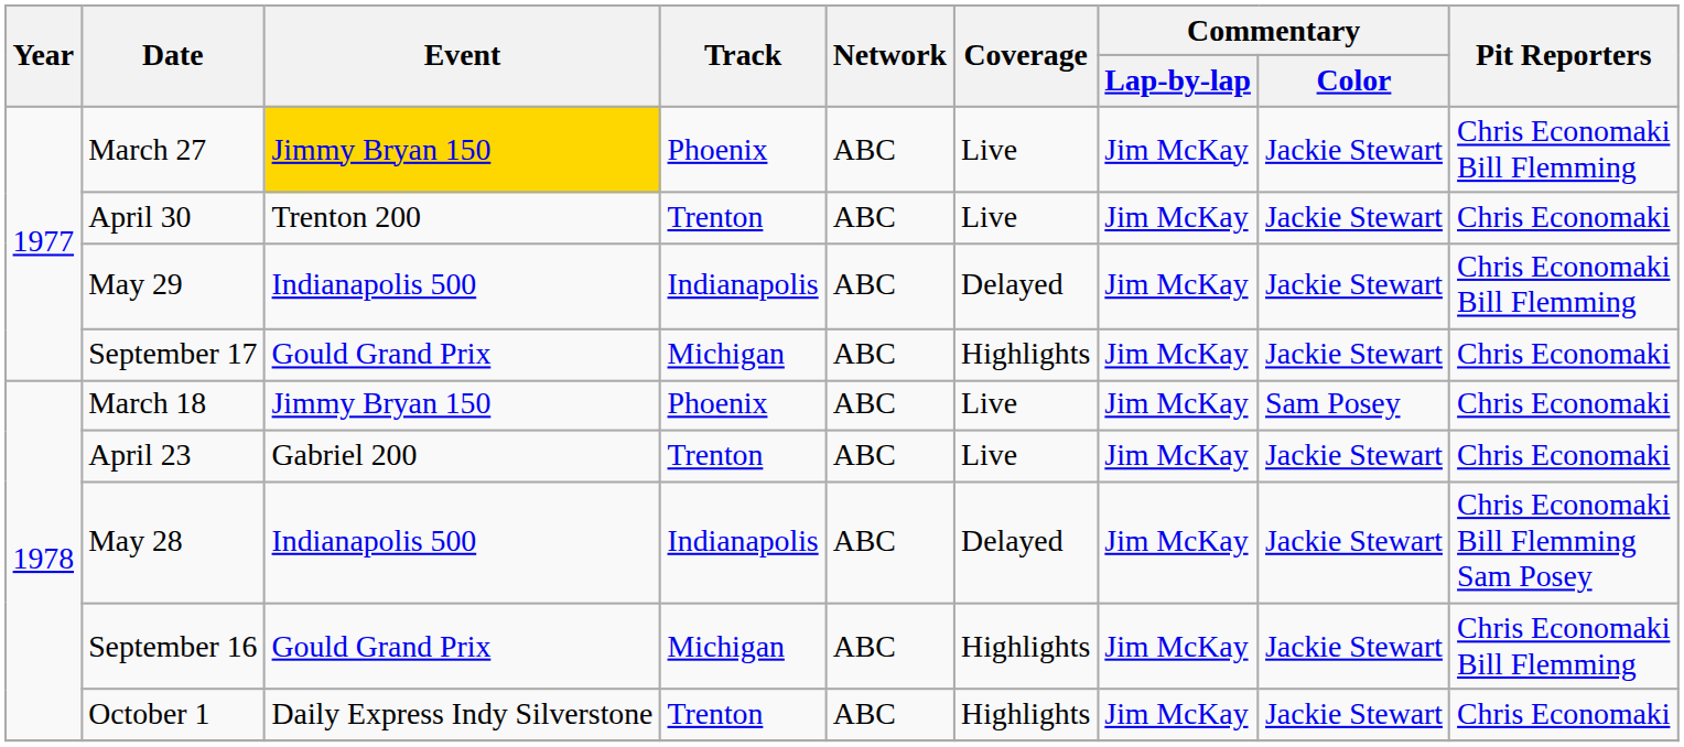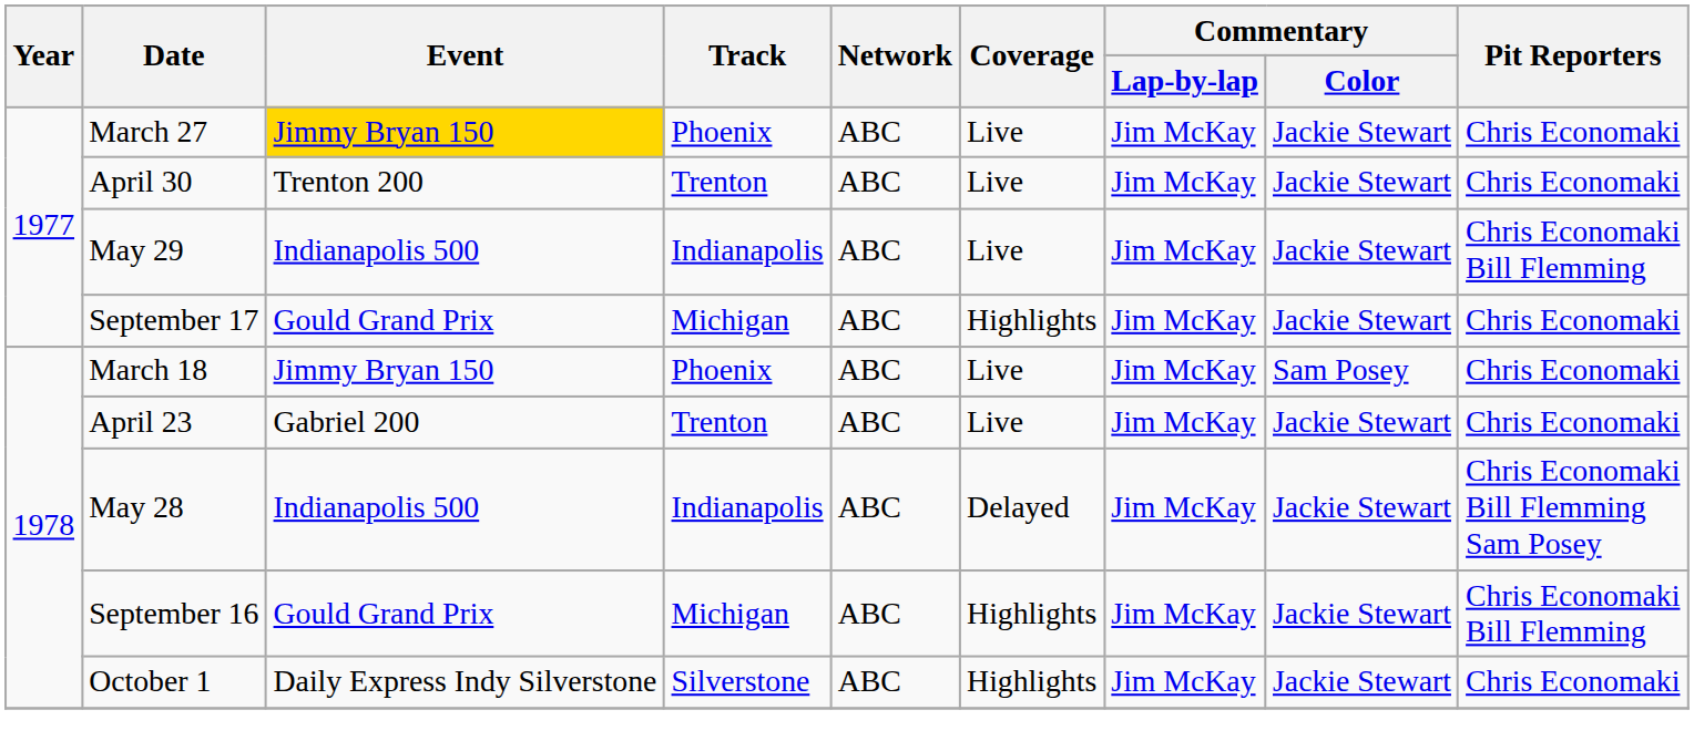March 27 | Pit Reporters: Chris Economaki Bill Flemming -> Chris Economaki
May 29 | Coverage: Delayed -> Live
October 1 | Track: Trenton -> Silverstone
